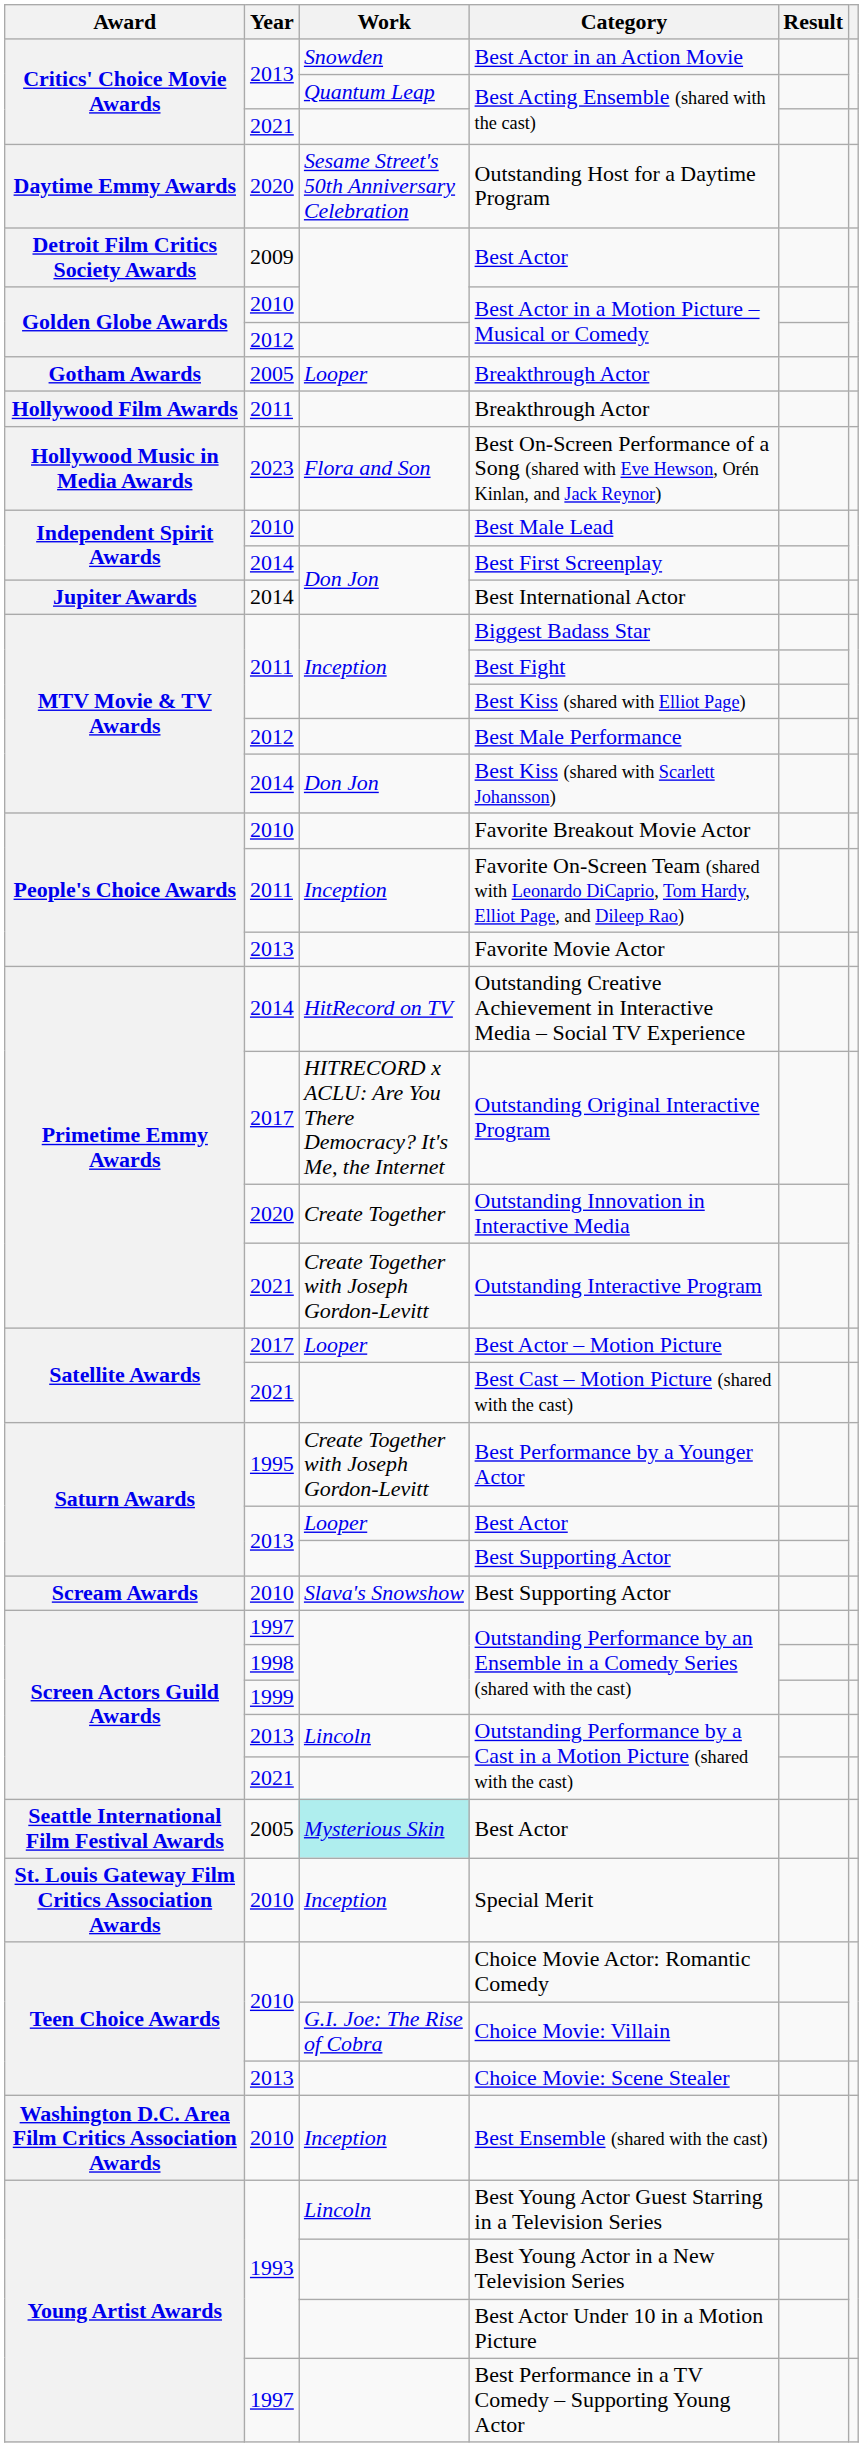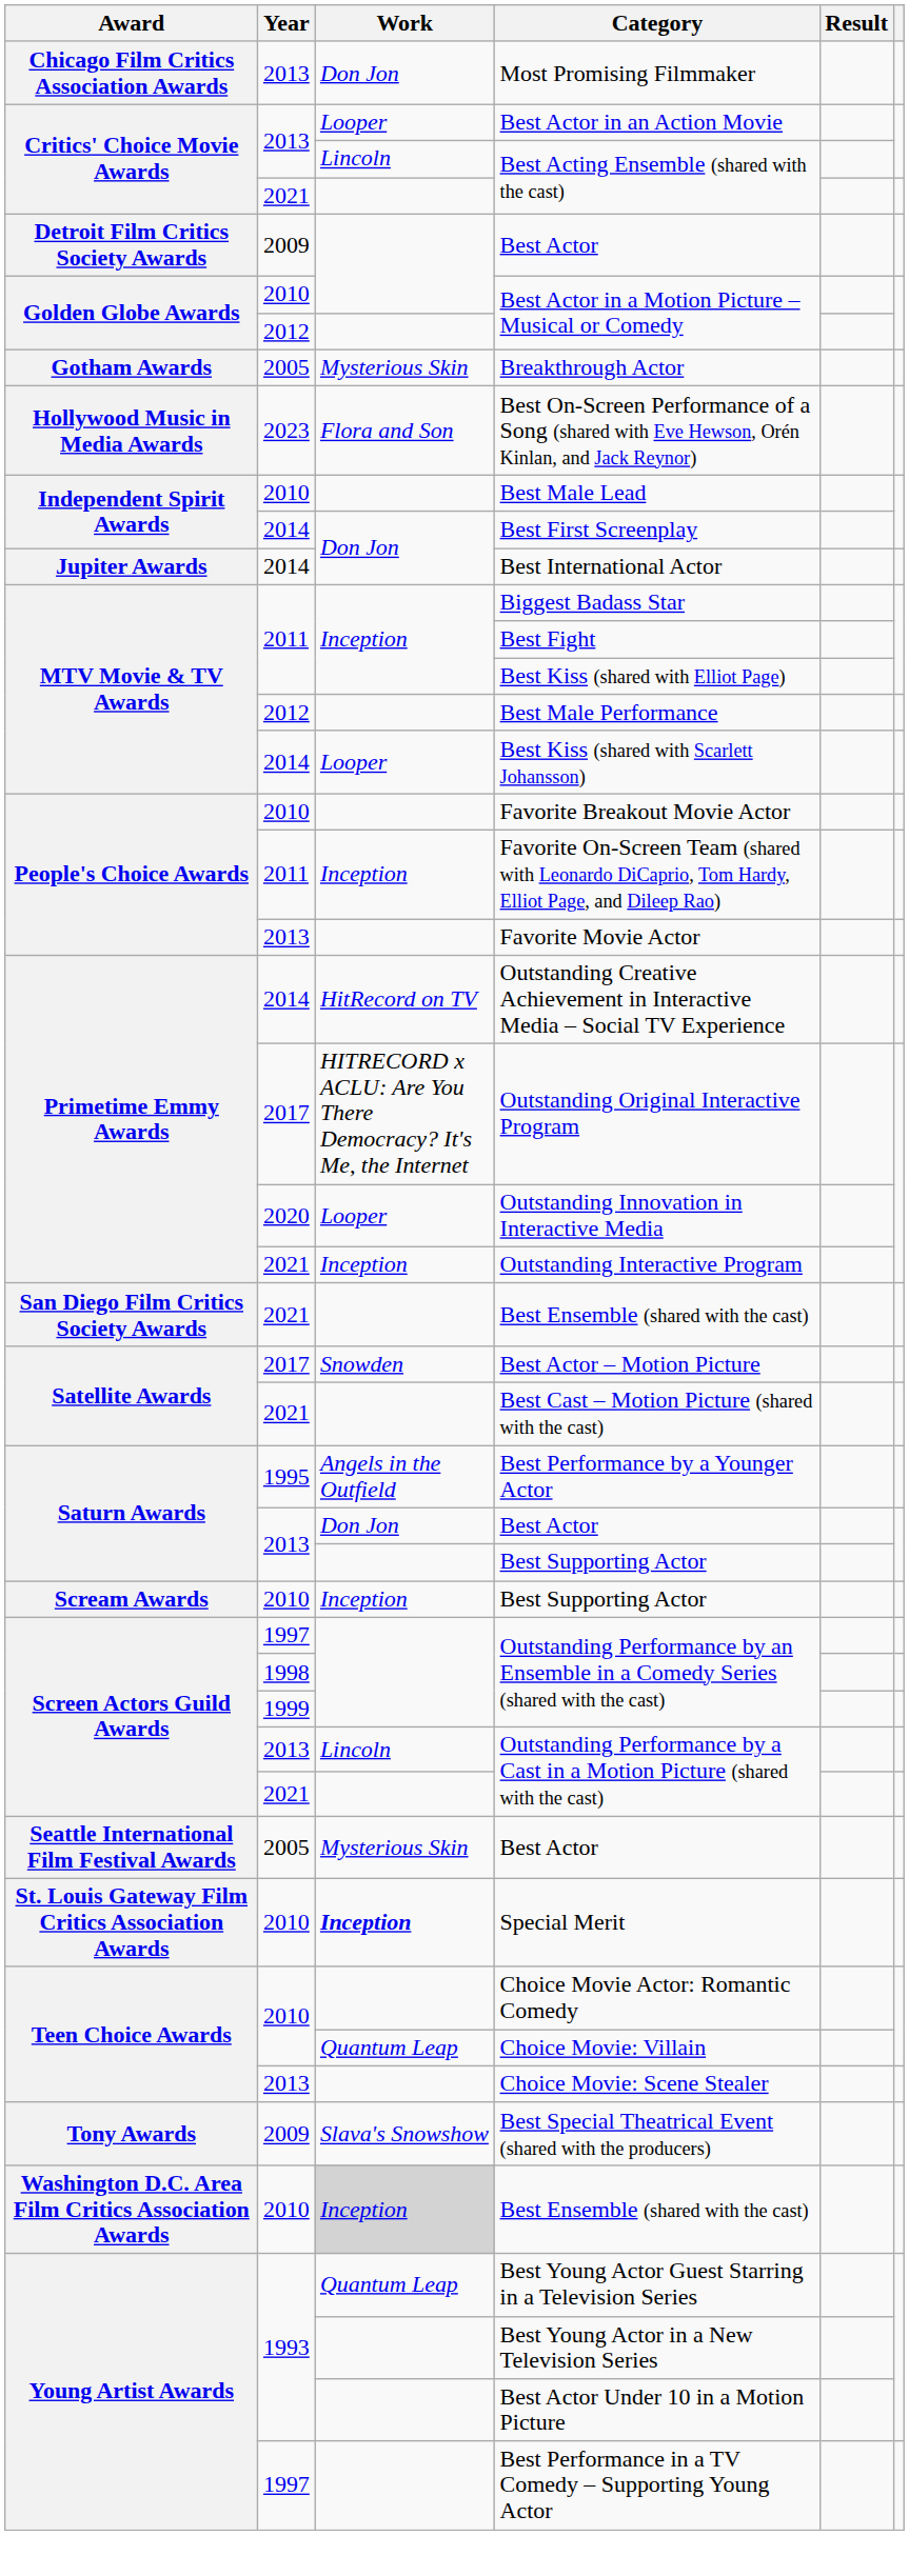+ row: Chicago Film Critics Association Awards | 2013 | Don Jon | Most Promising Filmmaker
Best Actor in an Action Movie | Work: Snowden -> Looper
2013 / Best Acting Ensemble (shared with the cast) | Work: Quantum Leap -> Lincoln
- row: Daytime Emmy Awards | 2020 | Sesame Street's 50th Anniversary Celebration | Outstanding Host for a Daytime Program
2005 / Breakthrough Actor | Work: Looper -> Mysterious Skin
- row: Hollywood Film Awards | 2011 | Breakthrough Actor
Best Kiss (shared with Scarlett Johansson) | Work: Don Jon -> Looper
Outstanding Innovation in Interactive Media | Work: Create Together -> Looper
Outstanding Interactive Program | Work: Create Together with Joseph Gordon-Levitt -> Inception
+ row: San Diego Film Critics Society Awards | 2021 | Best Ensemble (shared with the cast)
Best Actor – Motion Picture | Work: Looper -> Snowden
Best Performance by a Younger Actor | Work: Create Together with Joseph Gordon-Levitt -> Angels in the Outfield
2013 / Best Actor | Work: Looper -> Don Jon
2010 / Best Supporting Actor | Work: Slava's Snowshow -> Inception
2005 / Best Actor | Work: paleturquoise background -> no background
Special Merit | Work: normal -> bold
Choice Movie: Villain | Work: G.I. Joe: The Rise of Cobra -> Quantum Leap
+ row: Tony Awards | 2009 | Slava's Snowshow | Best Special Theatrical Event (shared with the producers)
2010 / Best Ensemble (shared with the cast) | Work: no background -> lightgrey background
Best Young Actor Guest Starring in a Television Series | Work: Lincoln -> Quantum Leap
